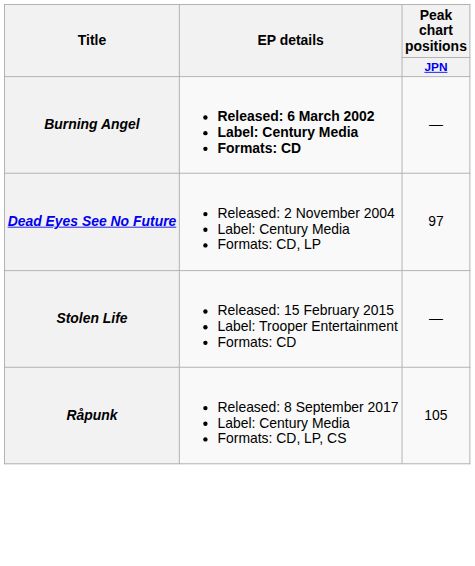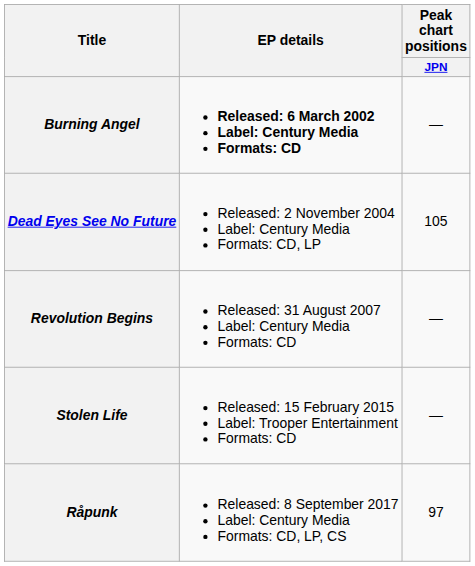Dead Eyes See No Future | Peak chart positions / JPN: 97 -> 105
+ row: Revolution Begins | Released: 31 August 2007 Label: Century Media Formats: CD | —
Råpunk | Peak chart positions / JPN: 105 -> 97
